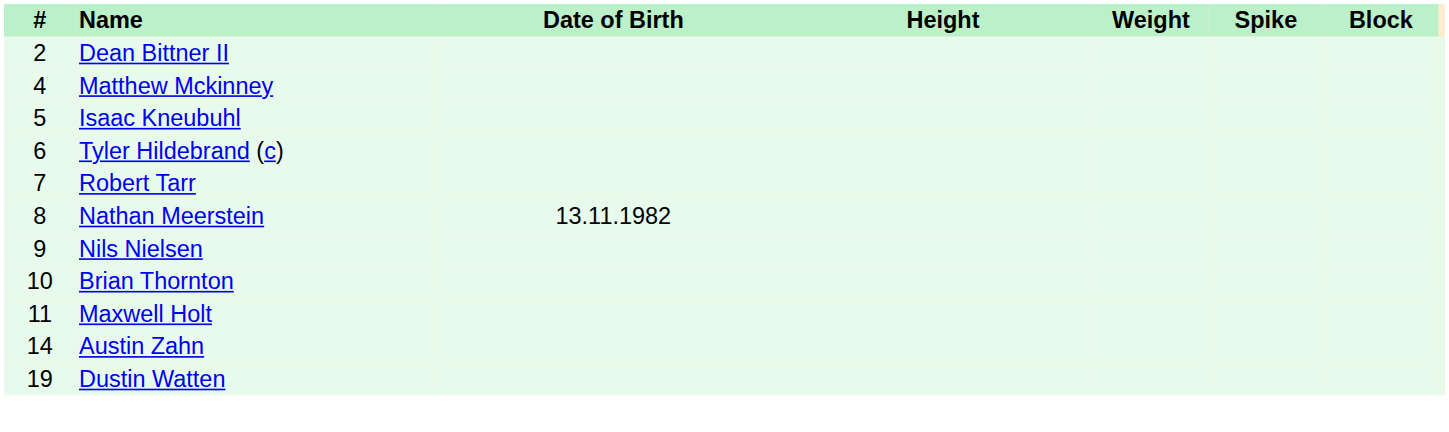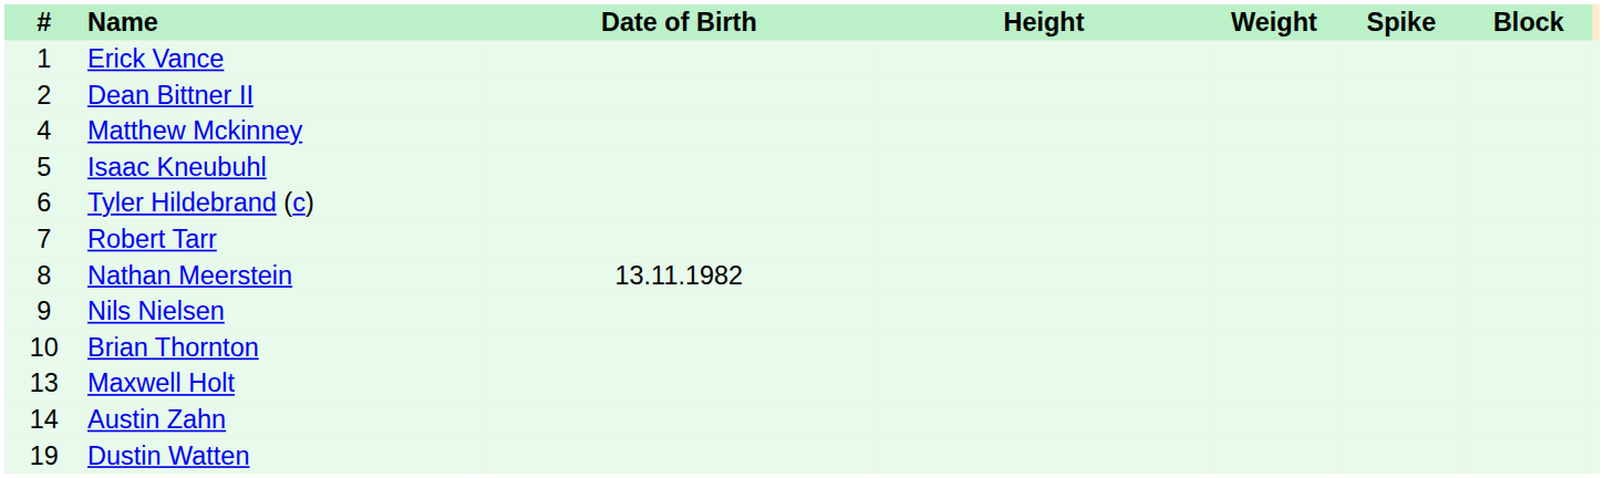+ row: 1 | Erick Vance
Maxwell Holt | #: 11 -> 13
